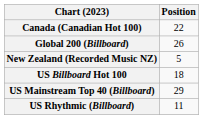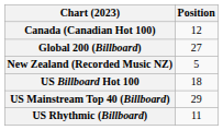Canada (Canadian Hot 100) | Position: 22 -> 12
Global 200 (Billboard) | Position: 26 -> 27
